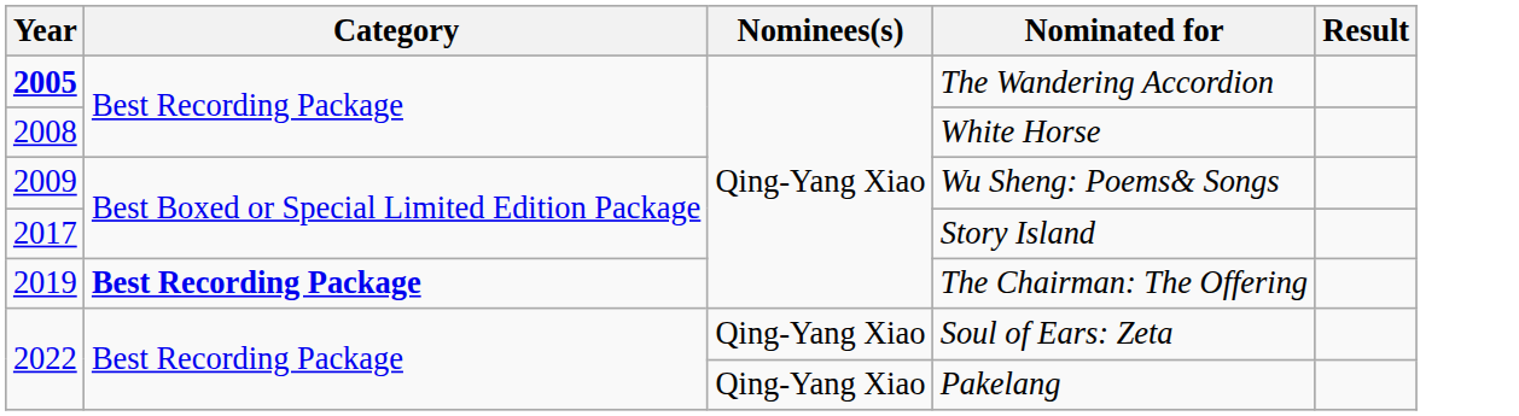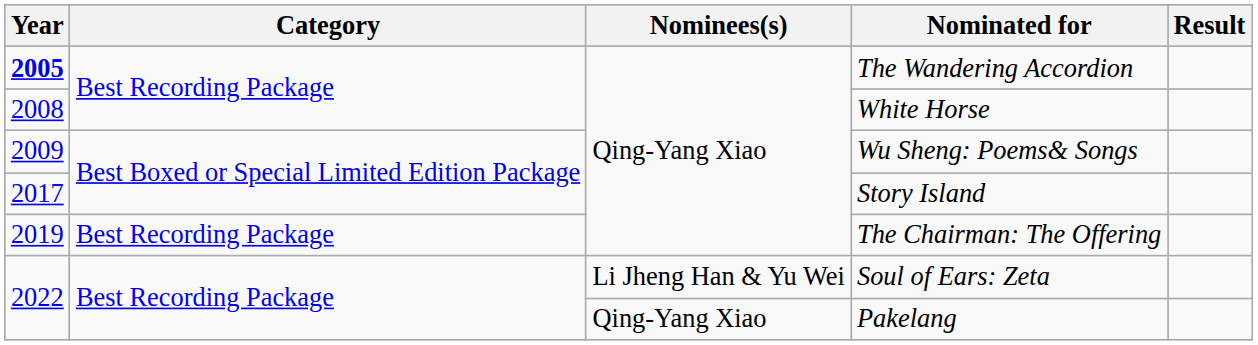The Chairman: The Offering | Category: bold -> normal
Soul of Ears: Zeta | Nominees(s): Qing-Yang Xiao -> Li Jheng Han & Yu Wei
